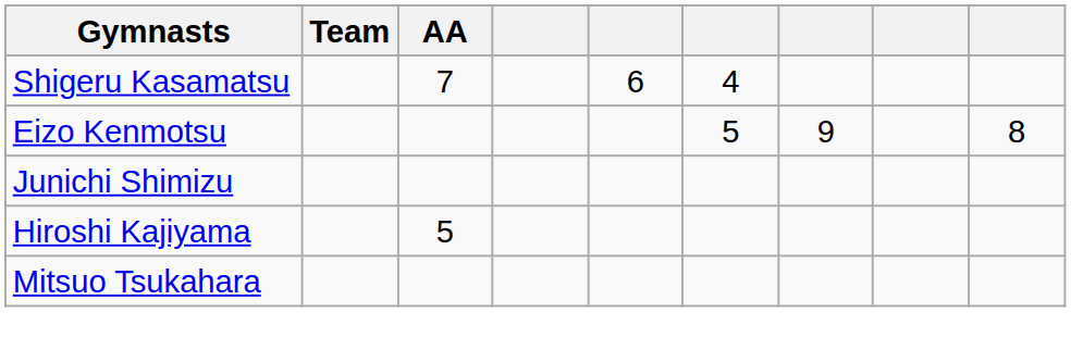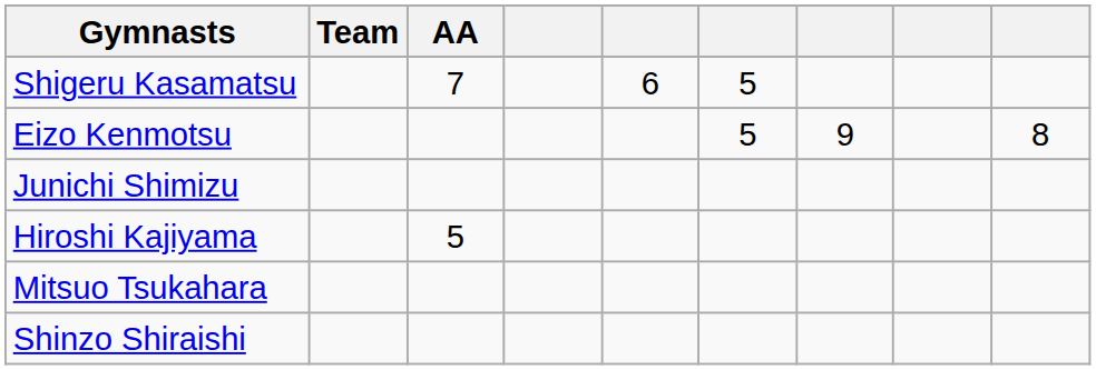Shigeru Kasamatsu | column 6: 4 -> 5
+ row: Shinzo Shiraishi
